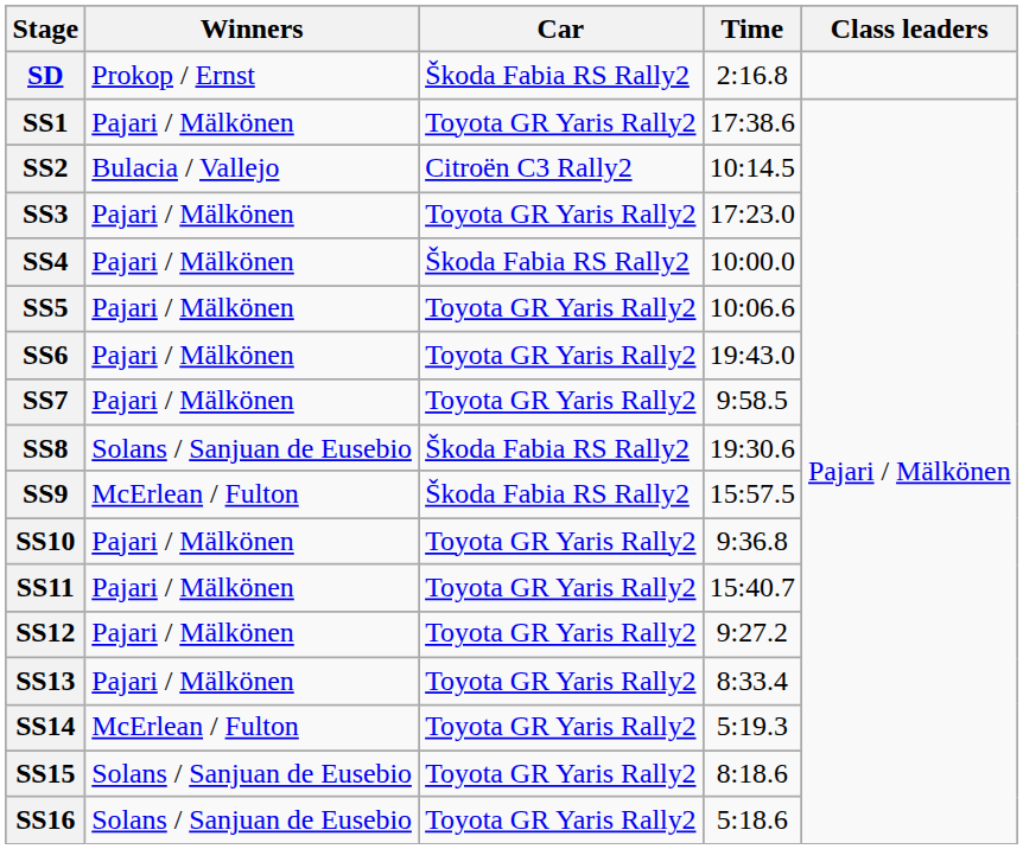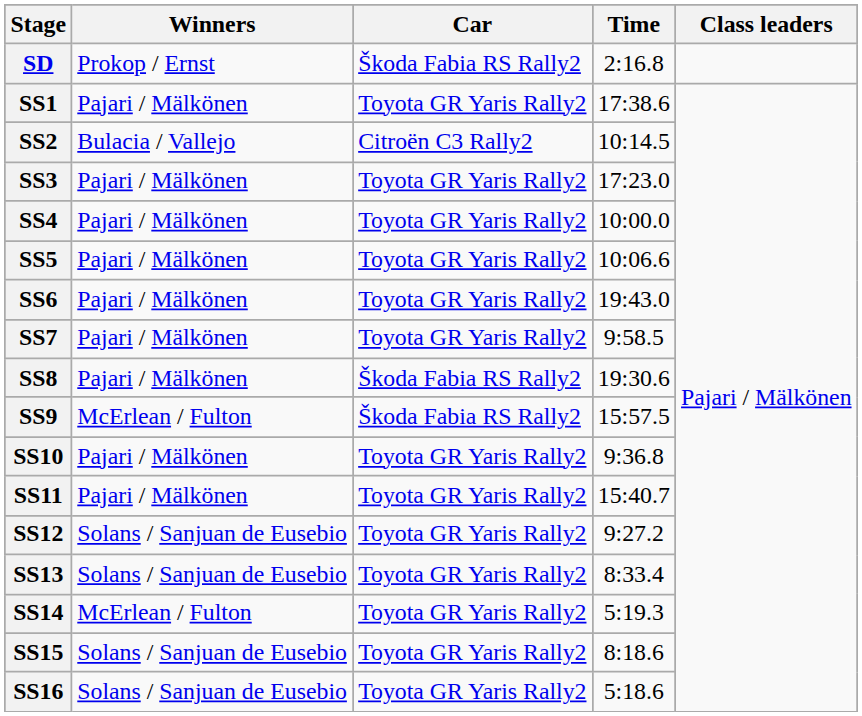SS4 | Car: Škoda Fabia RS Rally2 -> Toyota GR Yaris Rally2
SS8 | Winners: Solans / Sanjuan de Eusebio -> Pajari / Mälkönen
SS12 | Winners: Pajari / Mälkönen -> Solans / Sanjuan de Eusebio
SS13 | Winners: Pajari / Mälkönen -> Solans / Sanjuan de Eusebio
